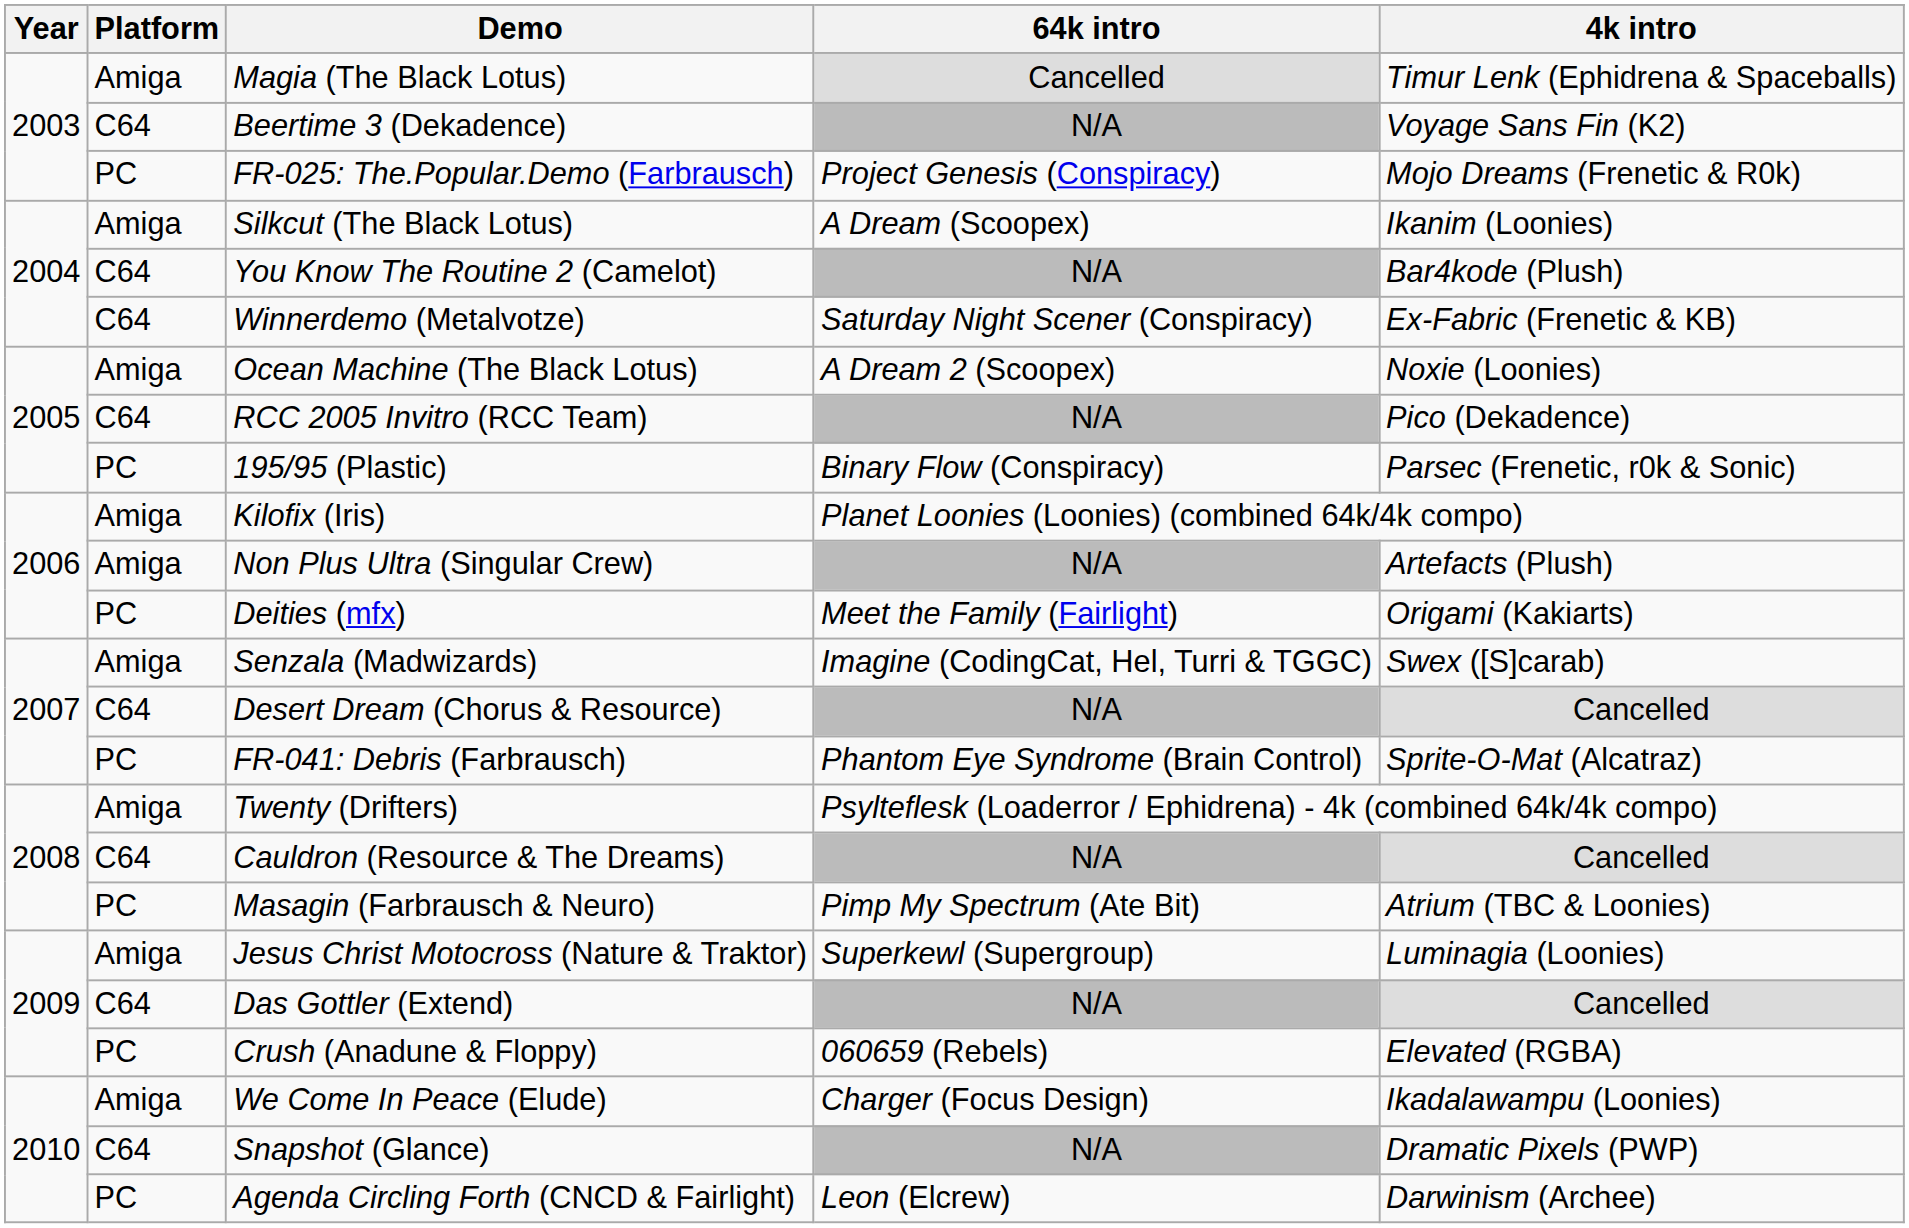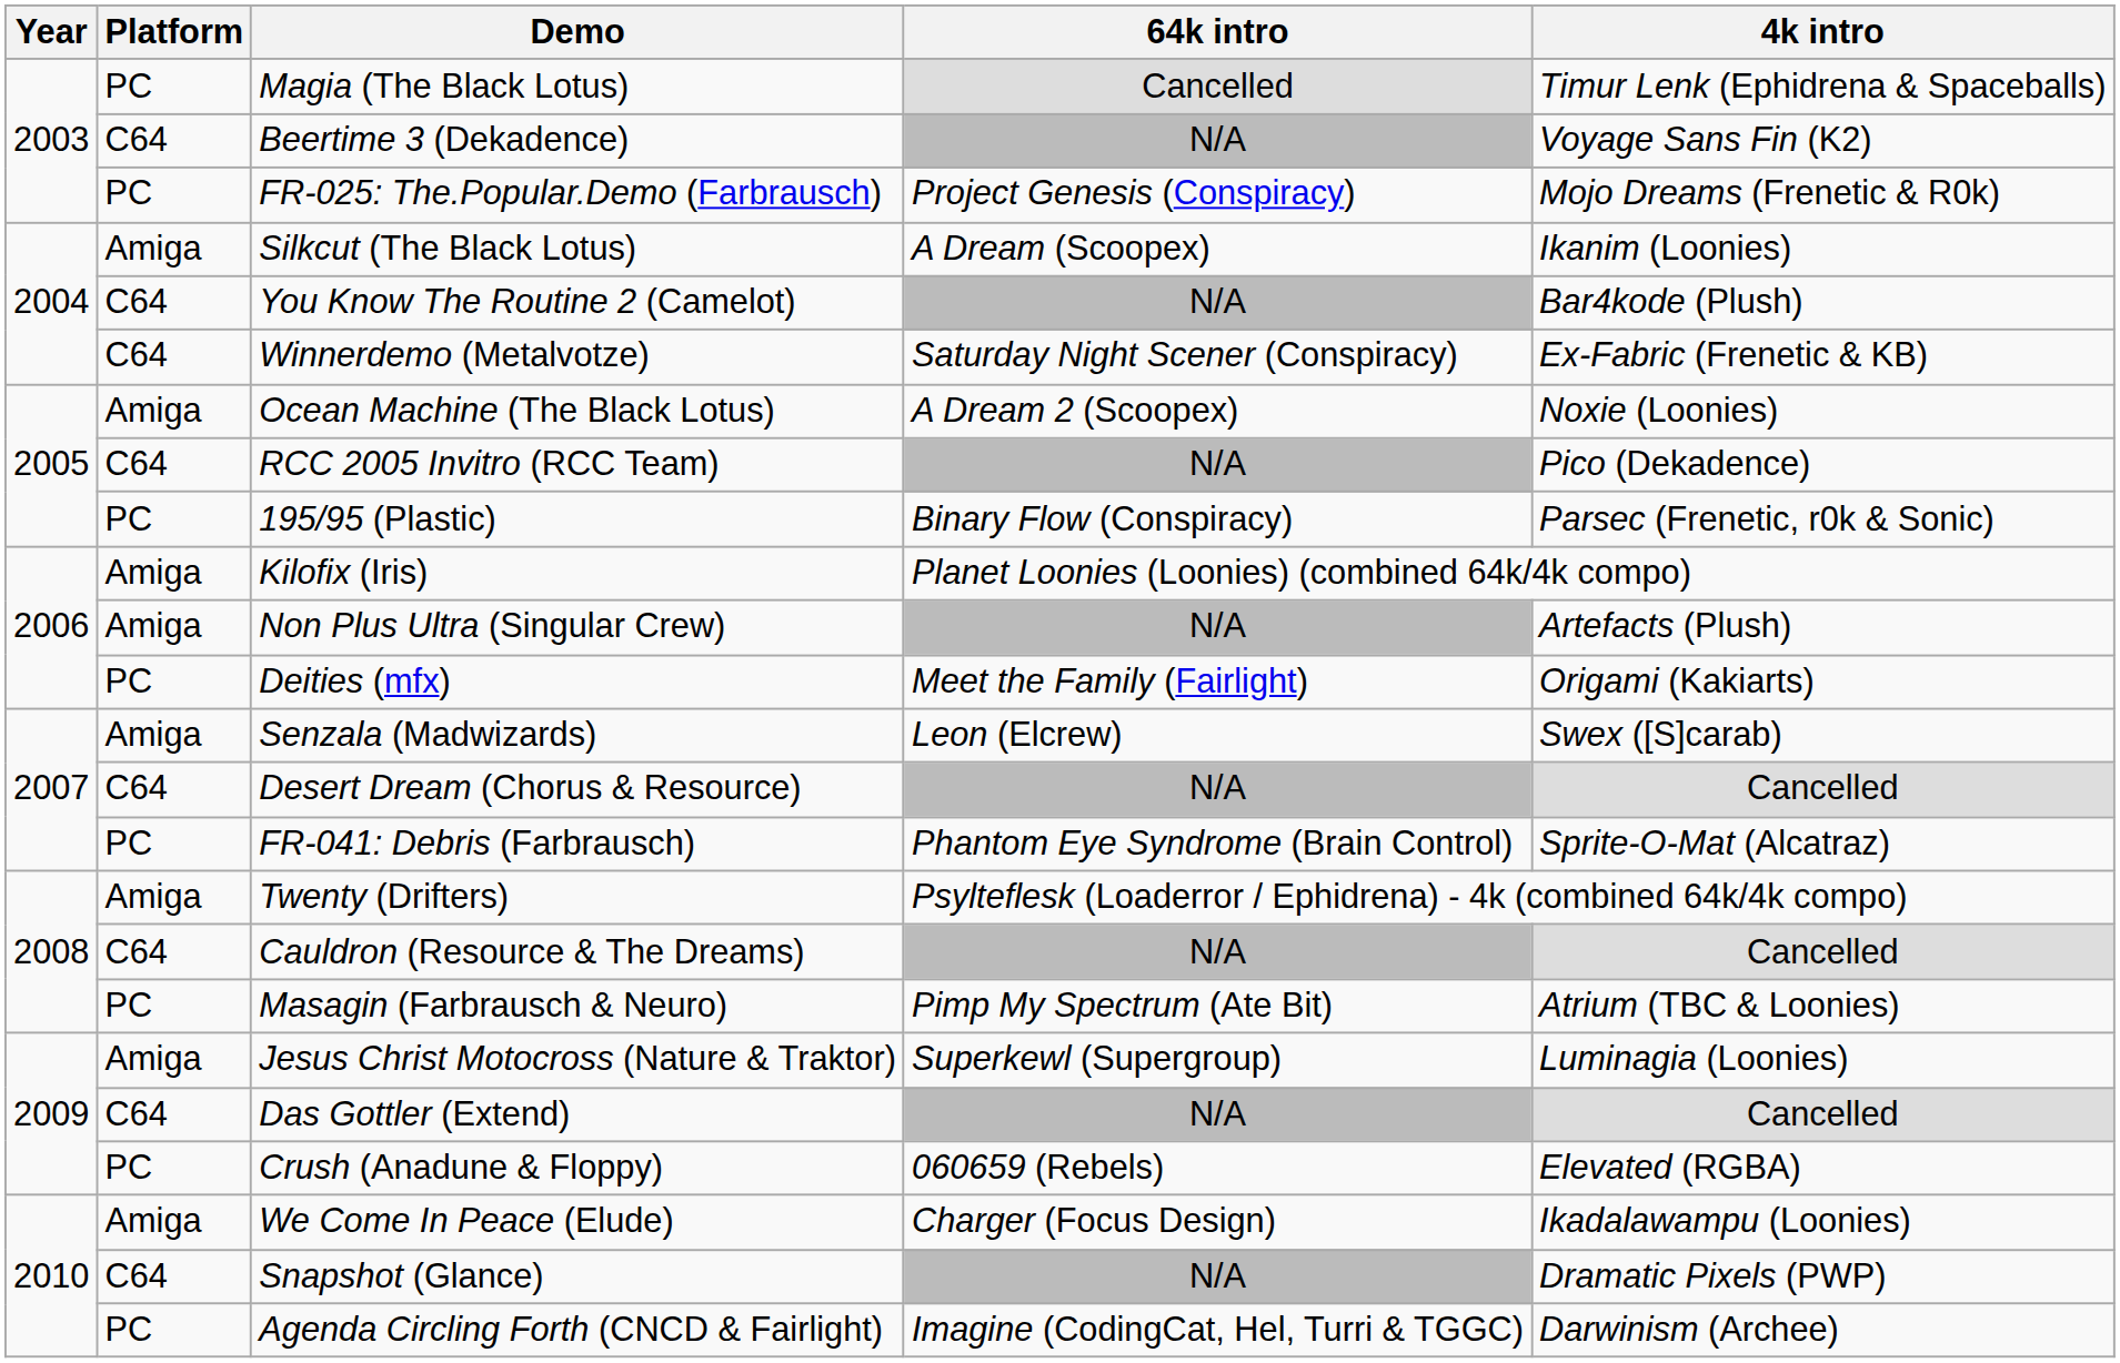Magia (The Black Lotus) | Platform: Amiga -> PC
Senzala (Madwizards) | 64k intro: Imagine (CodingCat, Hel, Turri & TGGC) -> Leon (Elcrew)
Agenda Circling Forth (CNCD & Fairlight) | 64k intro: Leon (Elcrew) -> Imagine (CodingCat, Hel, Turri & TGGC)
